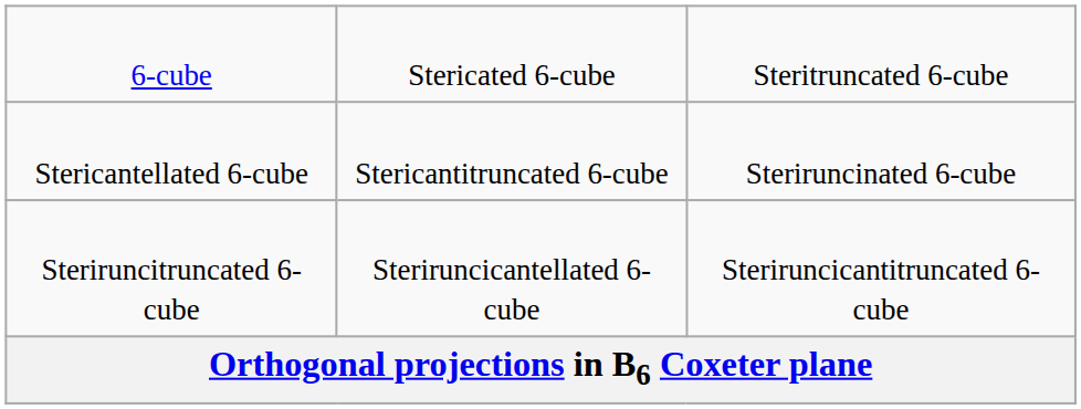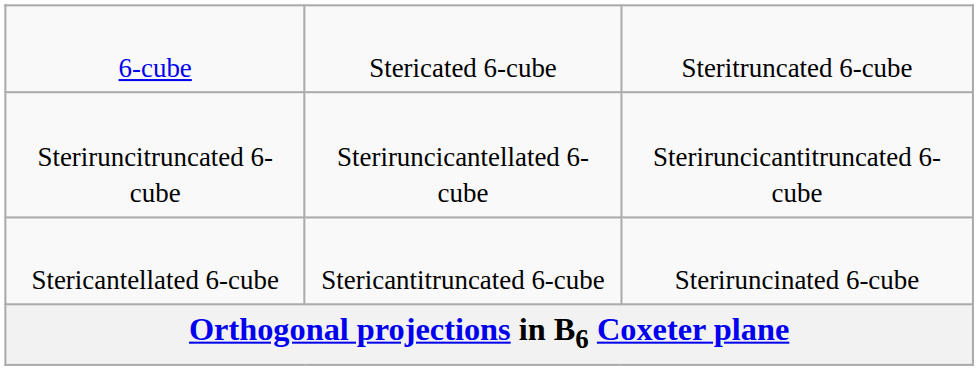rows swapped: Stericantellated 6-cube <-> Steriruncitruncated 6-cube
